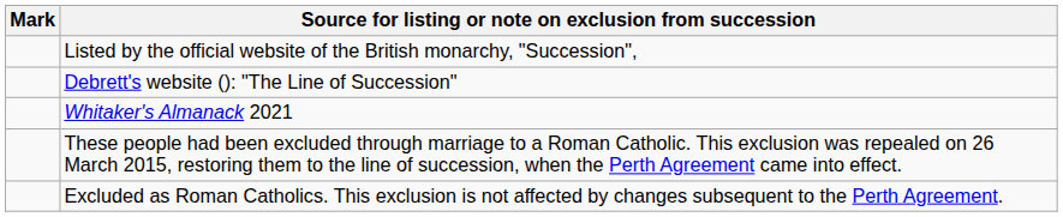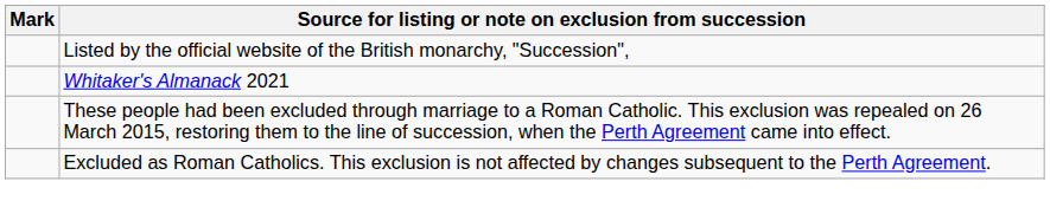- row: Debrett's website (): "The Line of Succession"
